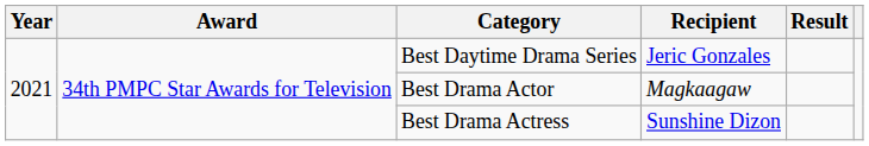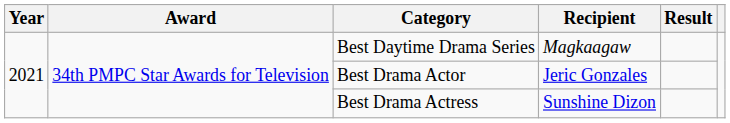Best Daytime Drama Series | Recipient: Jeric Gonzales -> Magkaagaw
Best Drama Actor | Recipient: Magkaagaw -> Jeric Gonzales
